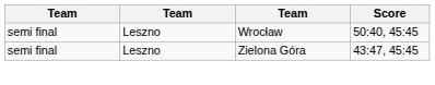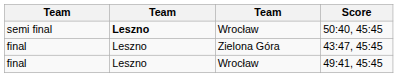50:40, 45:45 | column 2: normal -> bold
43:47, 45:45 | column 1: semi final -> final
+ row: final | Leszno | Wrocław | 49:41, 45:45
